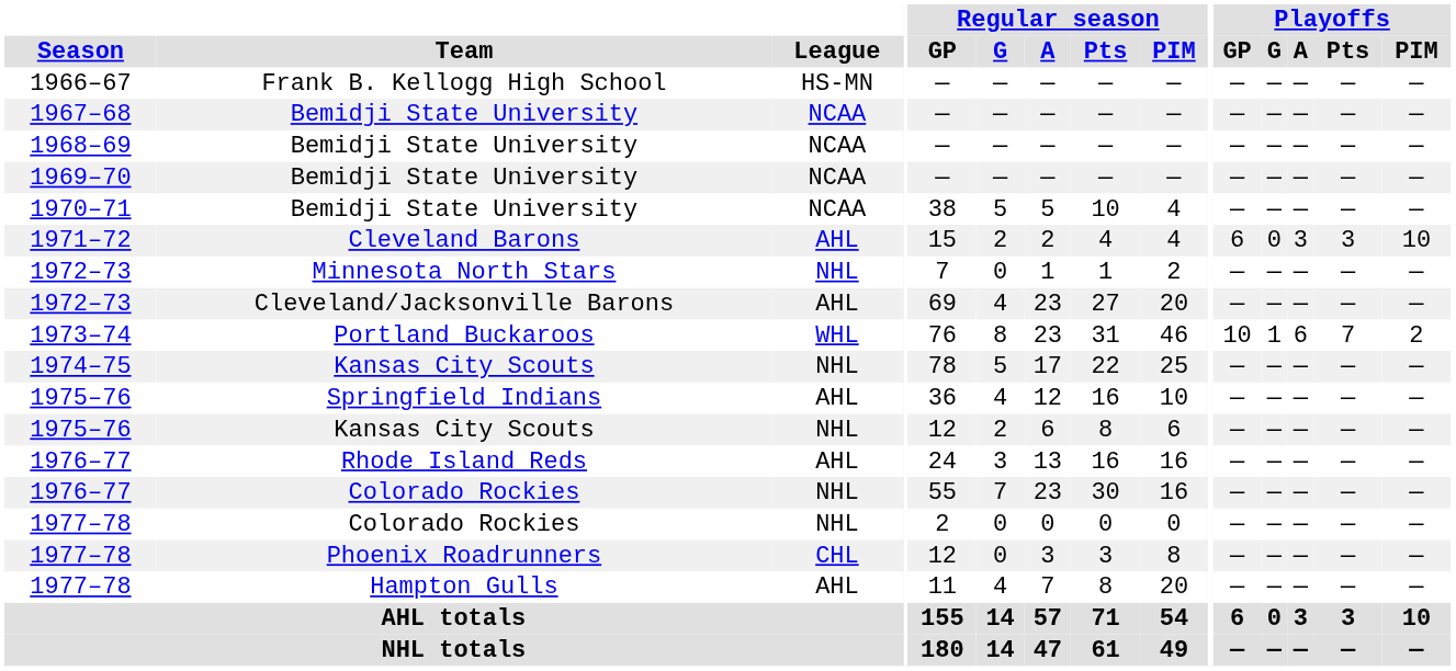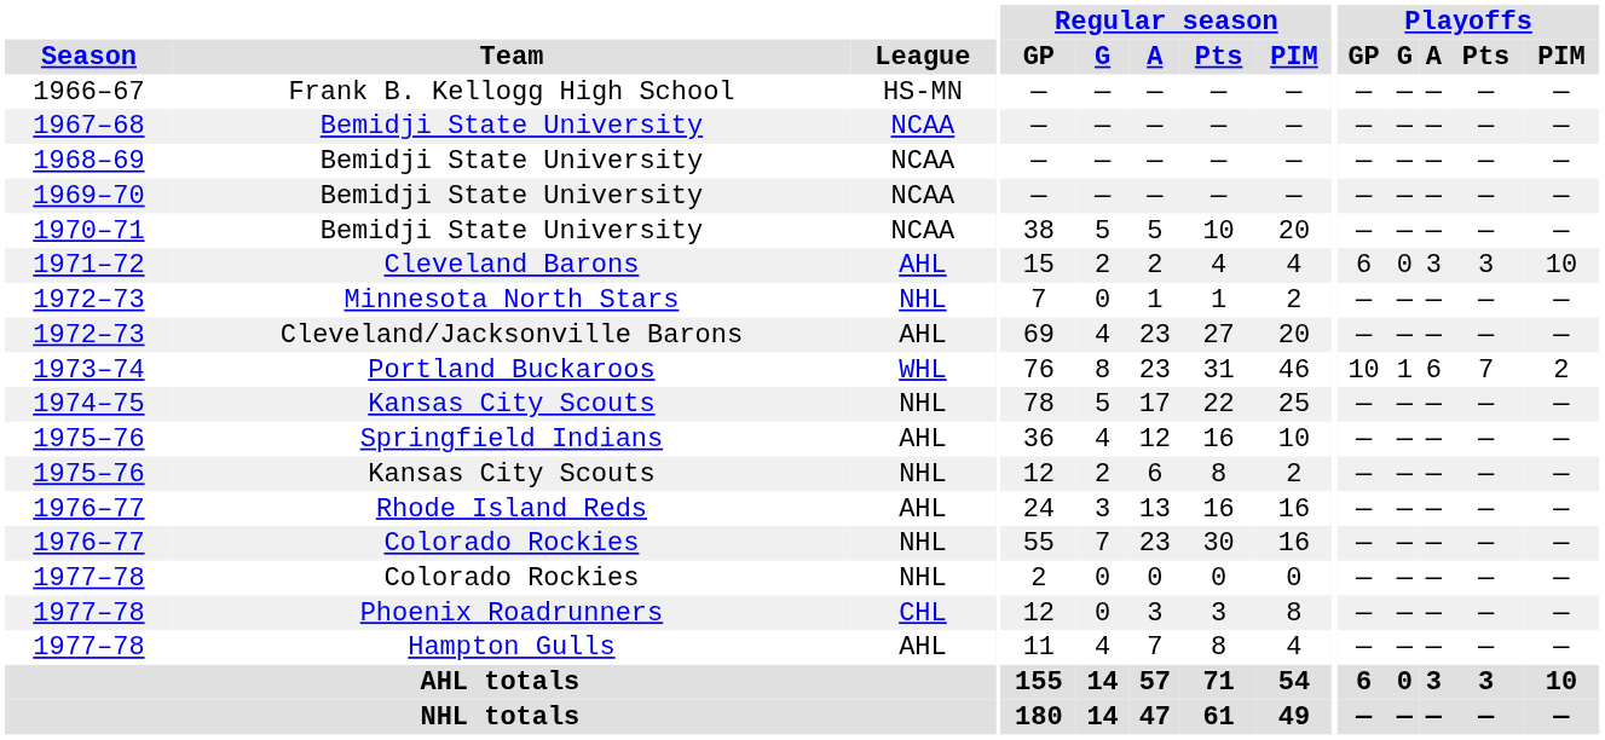1970–71 | Regular season / PIM: 4 -> 20
1975–76 / Kansas City Scouts | Regular season / PIM: 6 -> 2
1977–78 / Hampton Gulls | Regular season / PIM: 20 -> 4
